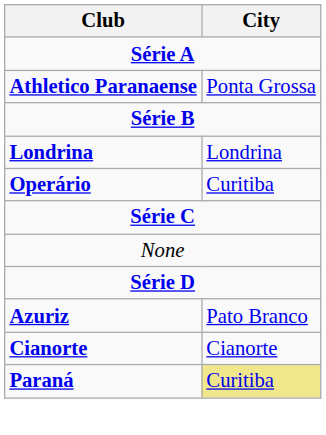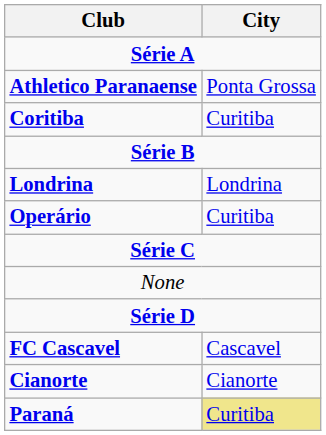+ row: Coritiba | Curitiba
- row: Azuriz | Pato Branco
+ row: FC Cascavel | Cascavel
